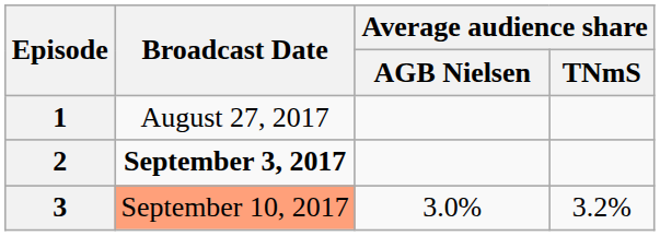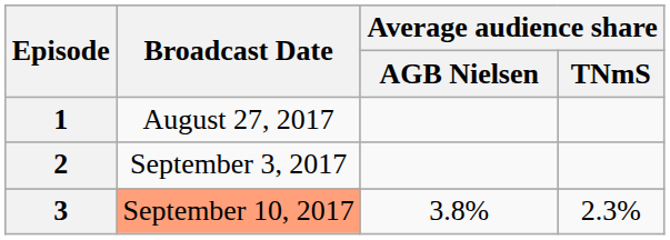2 | Broadcast Date: bold -> normal
3 | Average audience share / AGB Nielsen: 3.0% -> 3.8%
3 | Average audience share / TNmS: 3.2% -> 2.3%
